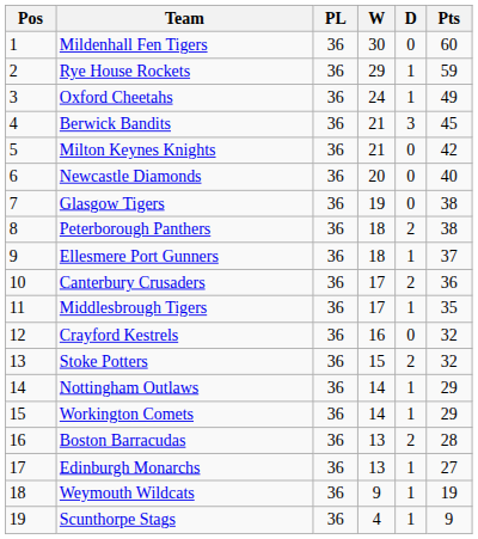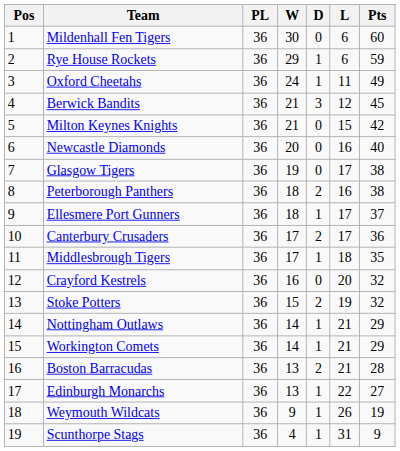+ column: L | 6 | 6 | 11 | 12 | 15 | 16 | 17 | 16 | 17 | 17 | 18 | 20 | 19 | 21 | 21 | 21 | 22 | 26 | 31
